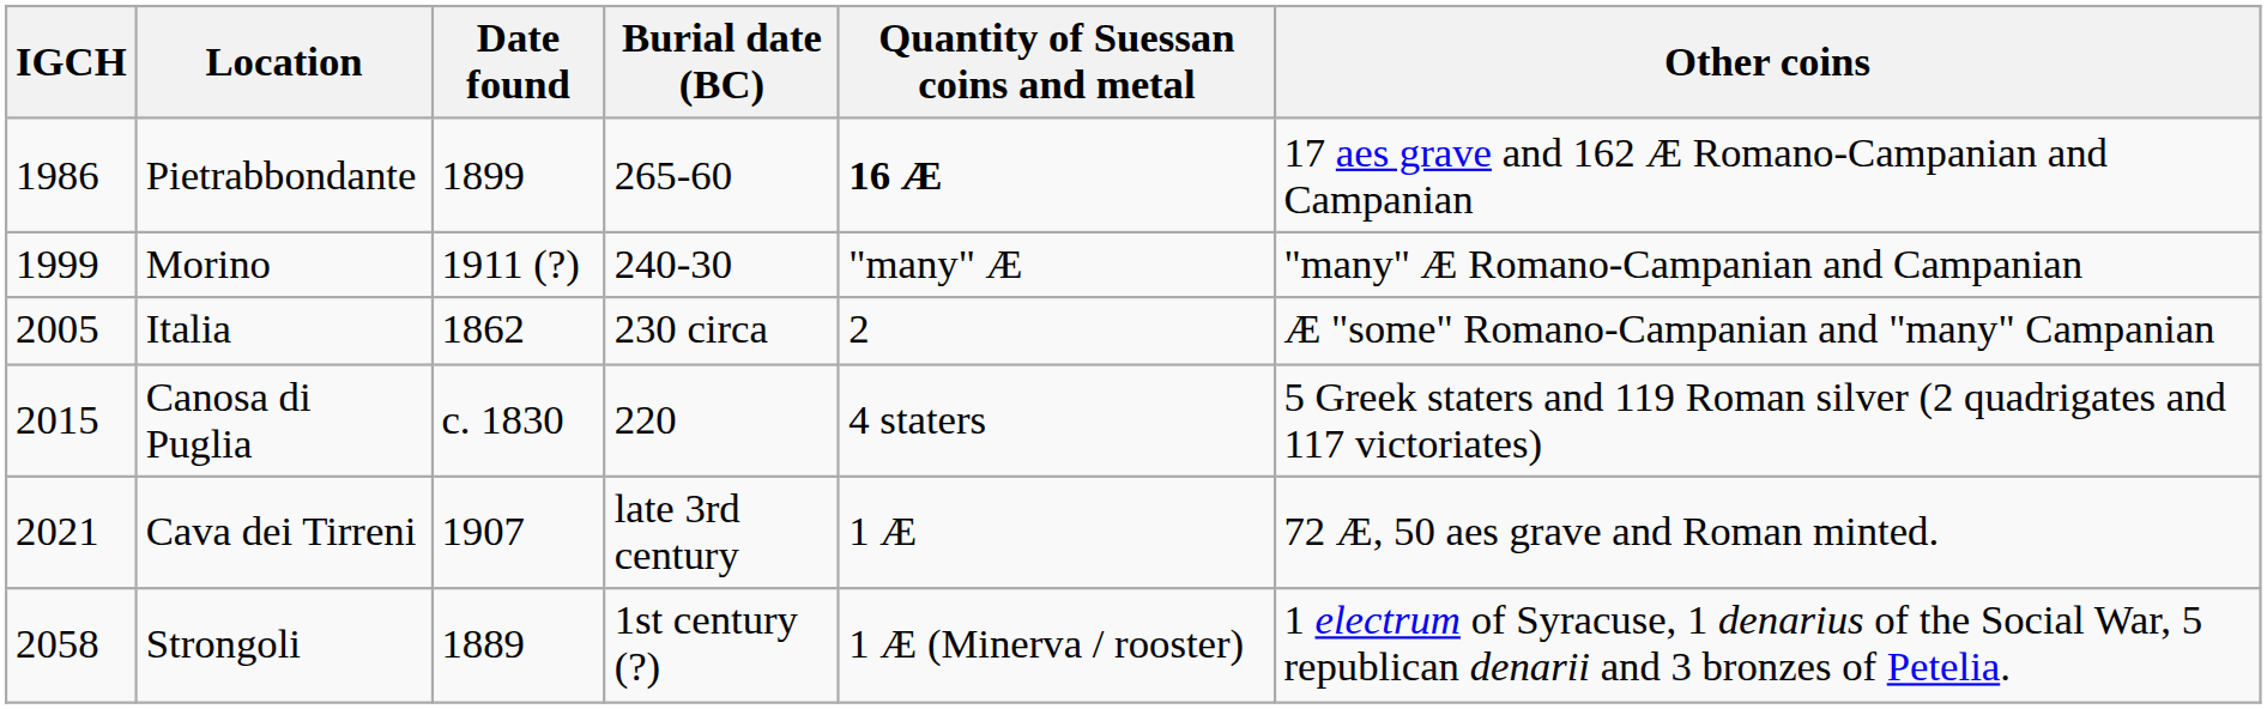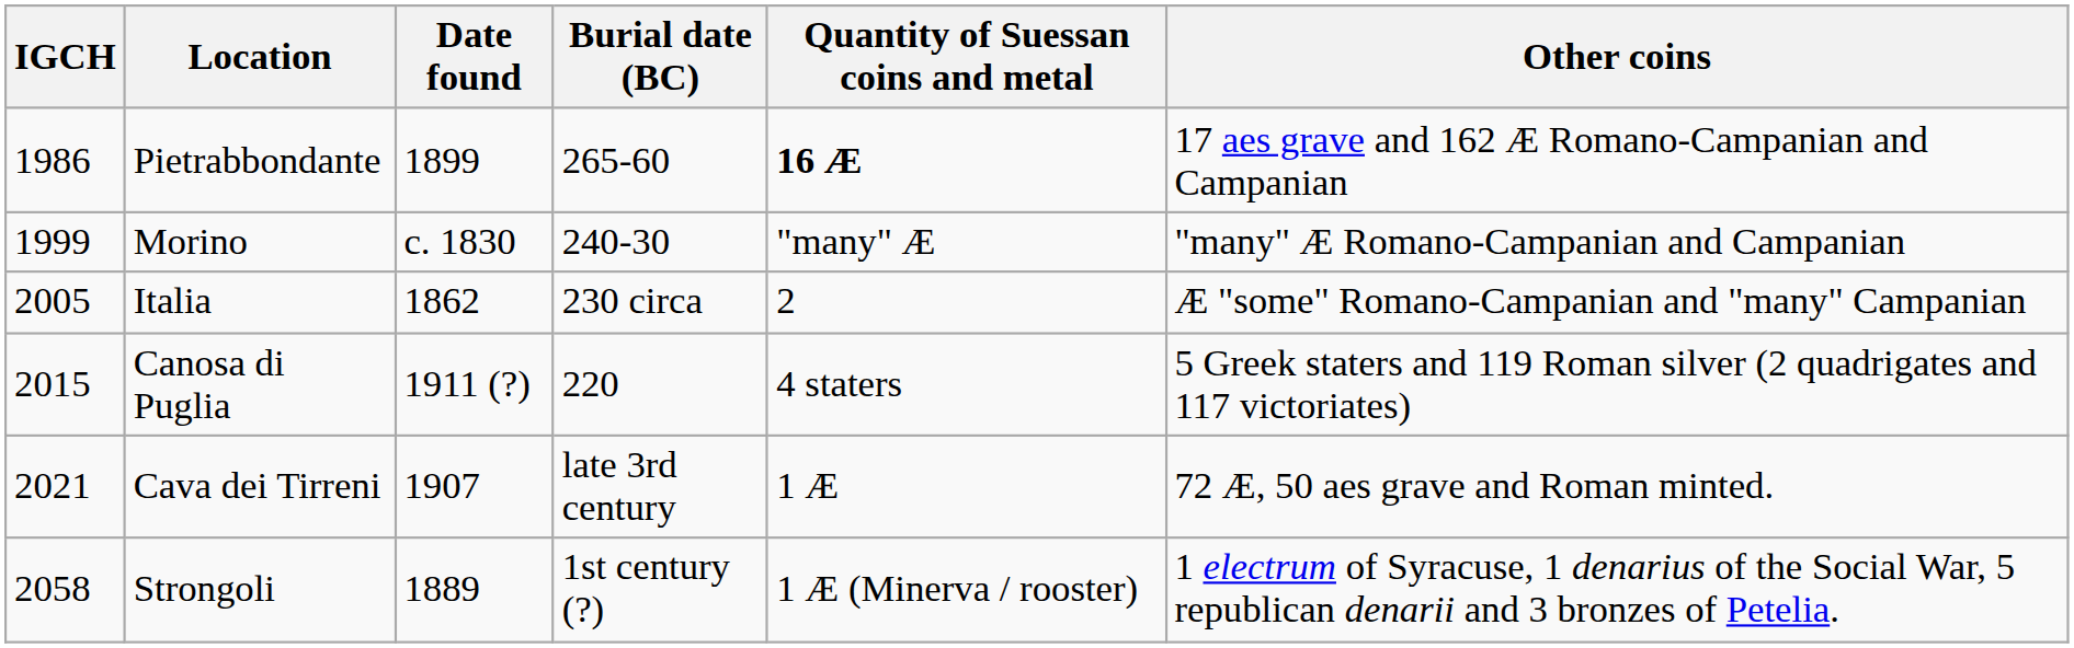Morino | Date found: 1911 (?) -> c. 1830
Canosa di Puglia | Date found: c. 1830 -> 1911 (?)
